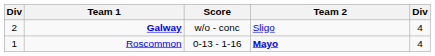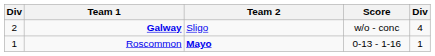columns swapped: Score <-> Team 2
Roscommon | column 5: 4 -> 1
